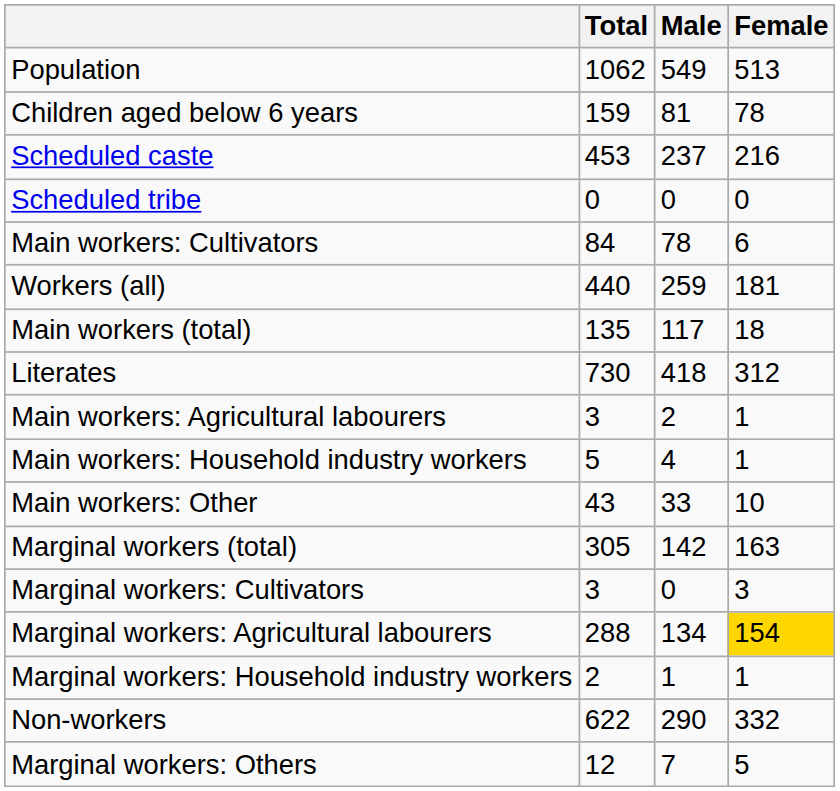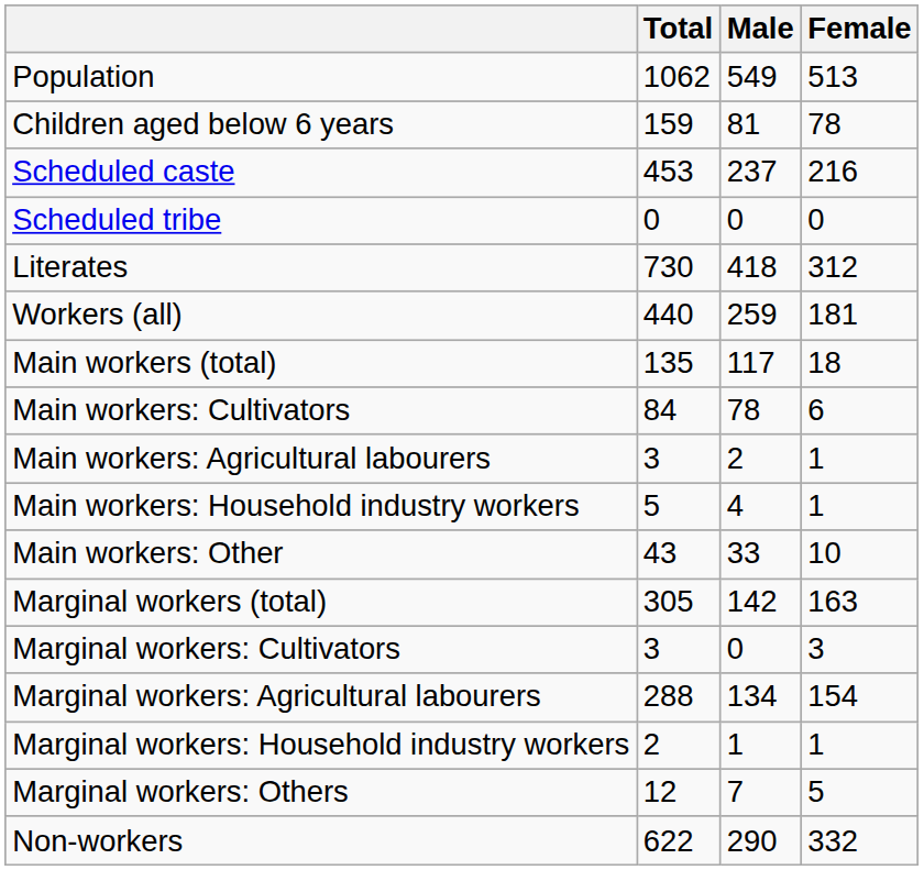rows swapped: Literates <-> Main workers: Cultivators
Marginal workers: Agricultural labourers | Female: gold background -> no background
rows swapped: Marginal workers: Others <-> Non-workers
